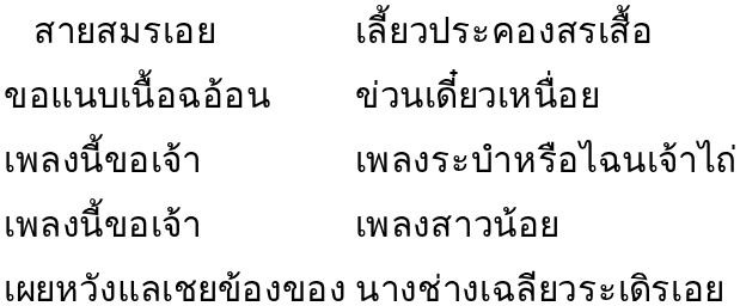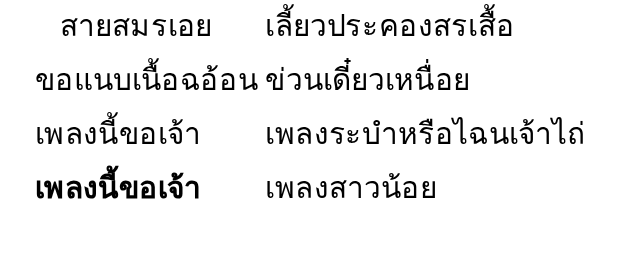เพลงสาวน้อย | column 1: normal -> bold
- row: เผยหวังแลเชยข้องของ | นางช่างเฉลียวระเดิรเอย
